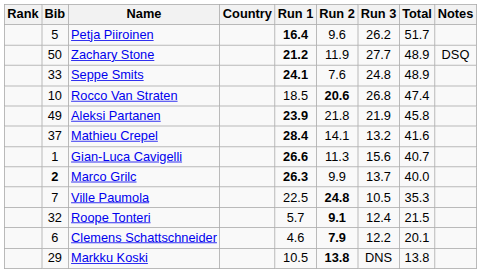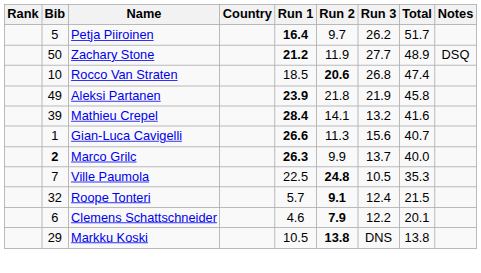Petja Piiroinen | Run 2: 9.6 -> 9.7
- row: 33 | Seppe Smits | 24.1 | 7.6 | 24.8 | 48.9
Mathieu Crepel | Bib: 37 -> 39
